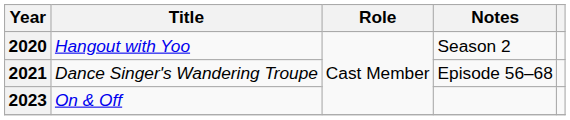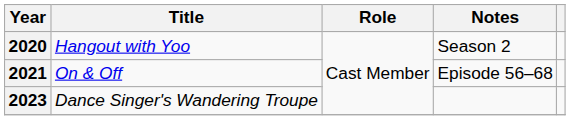2021 | Title: Dance Singer's Wandering Troupe -> On & Off
2023 | Title: On & Off -> Dance Singer's Wandering Troupe
